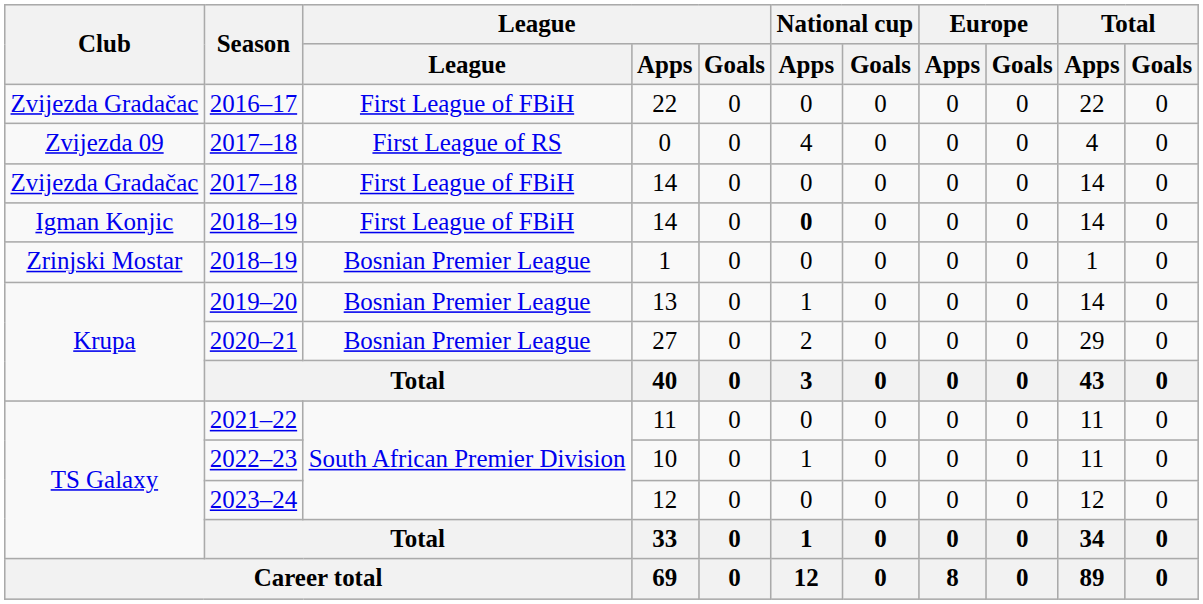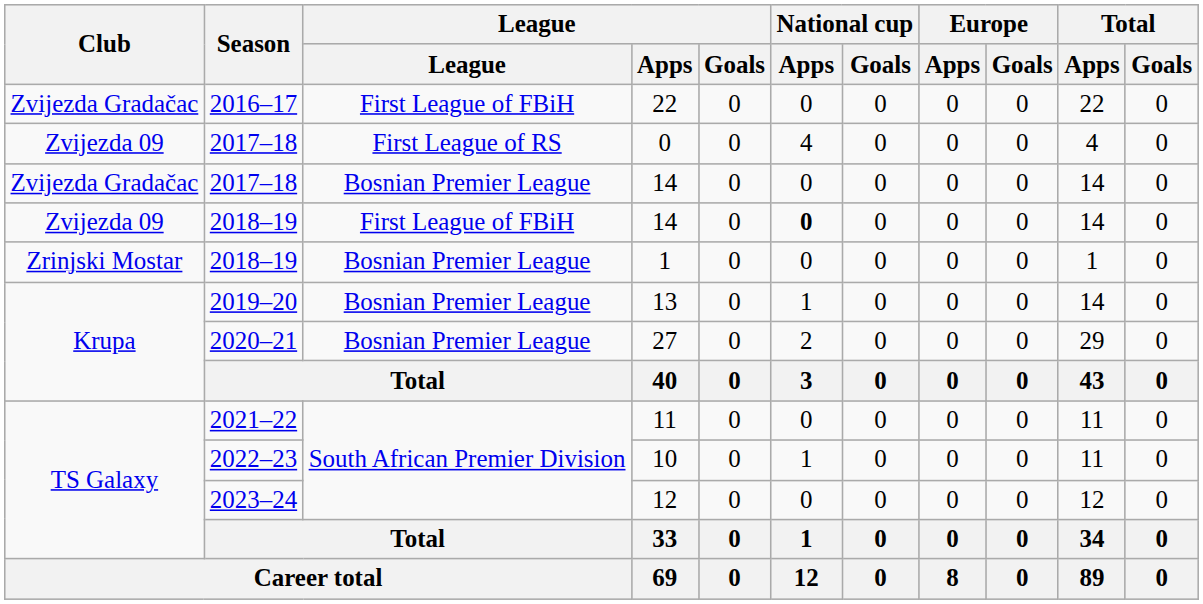2017–18 / 14 | League: First League of FBiH -> Bosnian Premier League
2018–19 / 14 | Club: Igman Konjic -> Zvijezda 09
